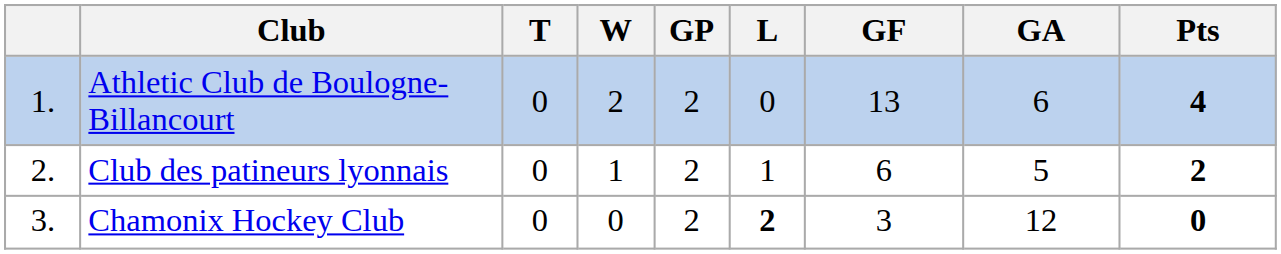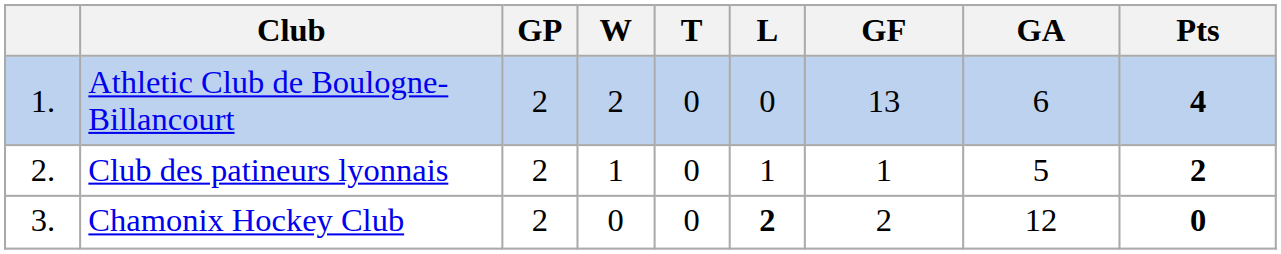columns swapped: GP <-> T
Club des patineurs lyonnais | GF: 6 -> 1
Chamonix Hockey Club | GF: 3 -> 2
